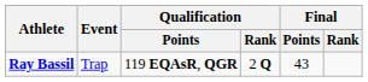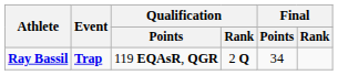Ray Bassil | Event: normal -> bold
Ray Bassil | Final / Points: 43 -> 34
